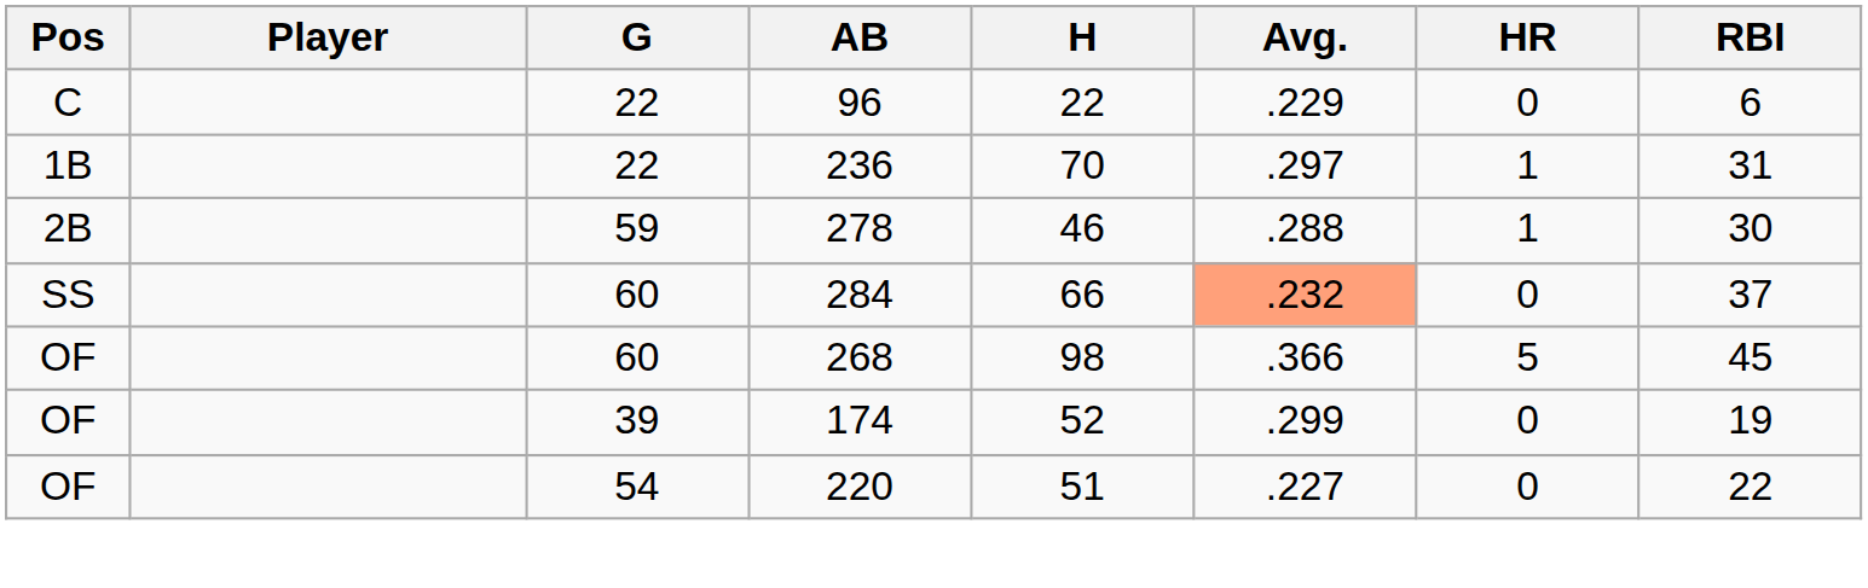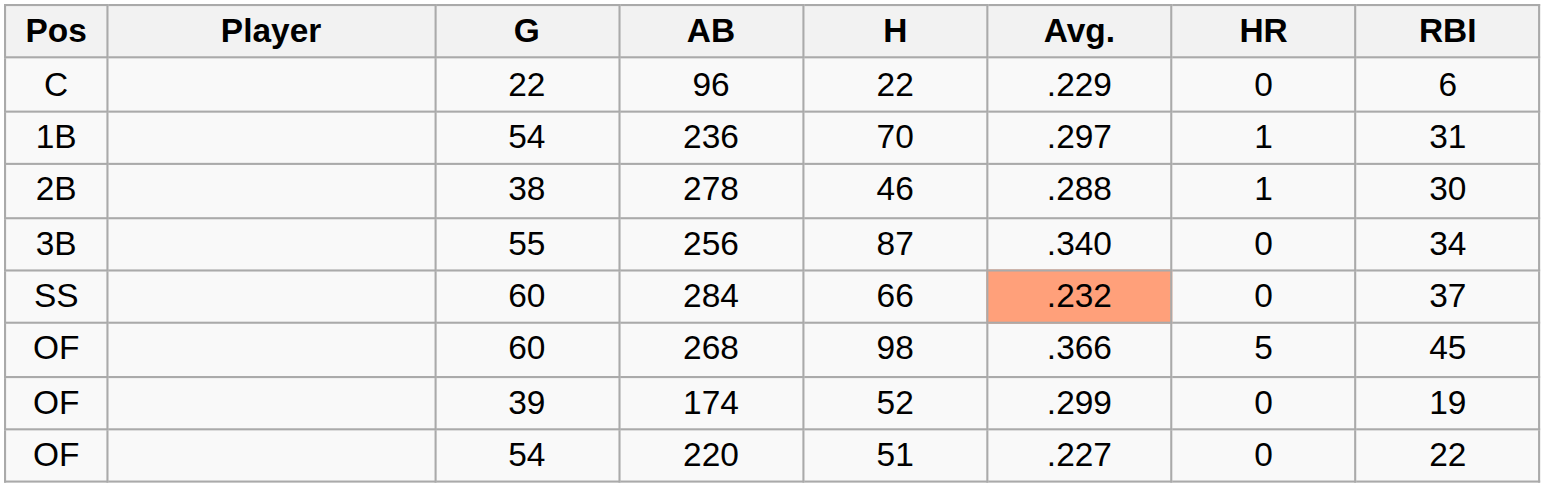236 | G: 22 -> 54
278 | G: 59 -> 38
+ row: 3B | 55 | 256 | 87 | .340 | 0 | 34
